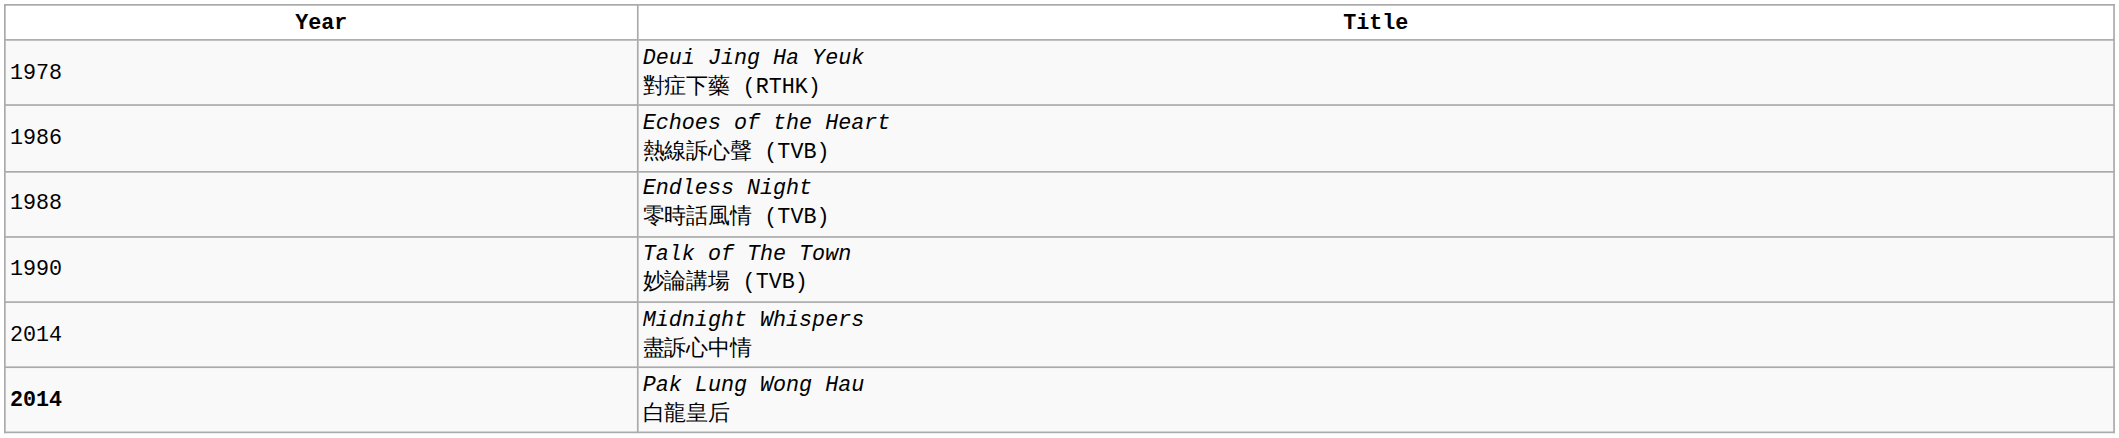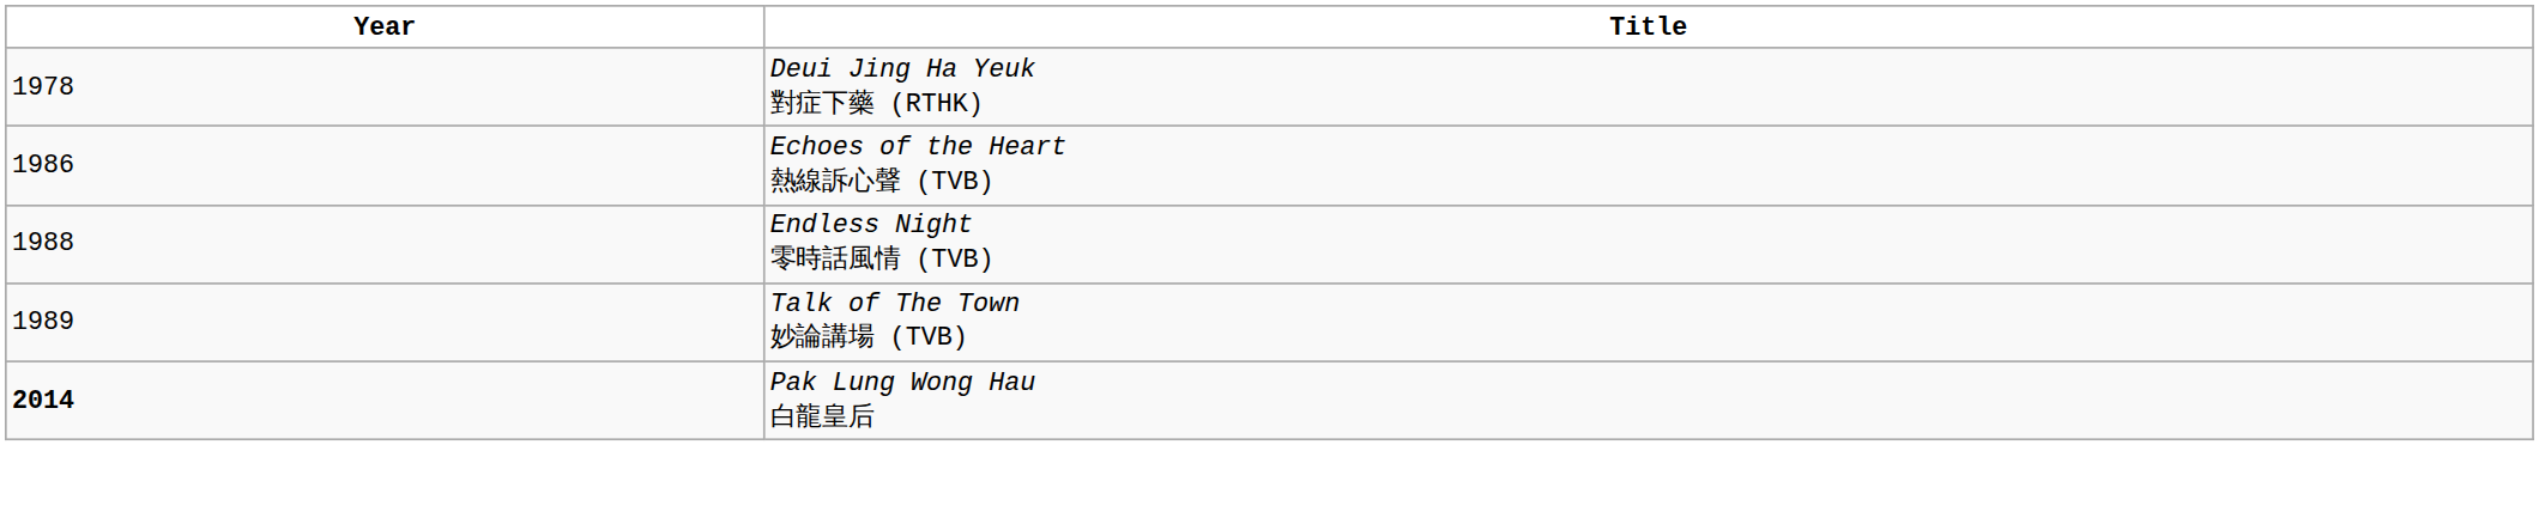Talk of The Town 妙論講場 (TVB) | Year: 1990 -> 1989
- row: 2014 | Midnight Whispers 盡訴心中情
